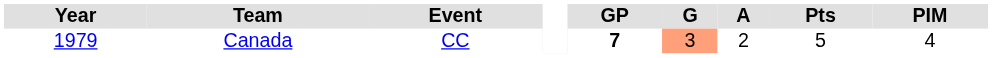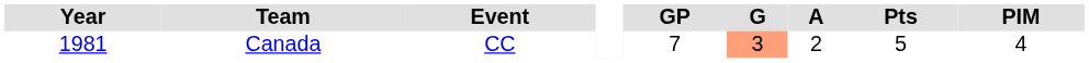Canada | Year: 1979 -> 1981
Canada | GP: bold -> normal
